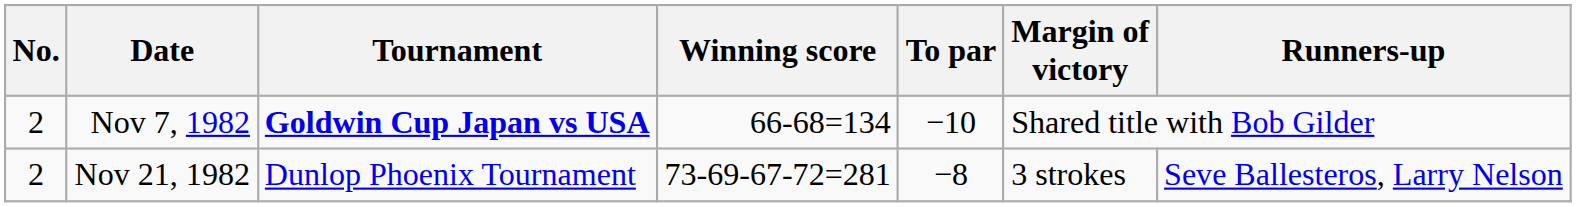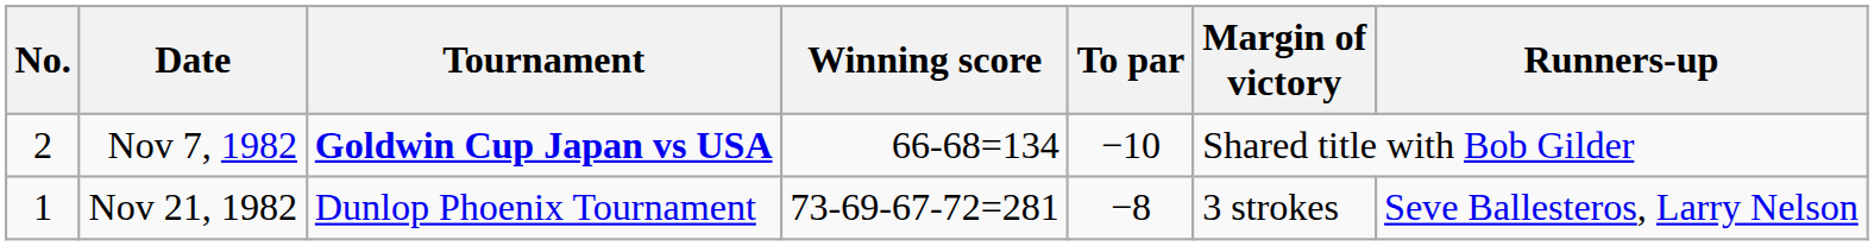Nov 21, 1982 | No.: 2 -> 1
